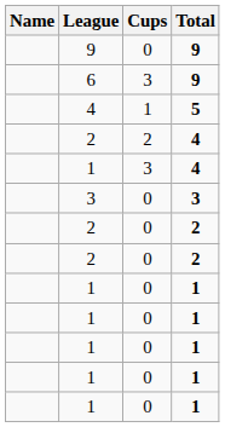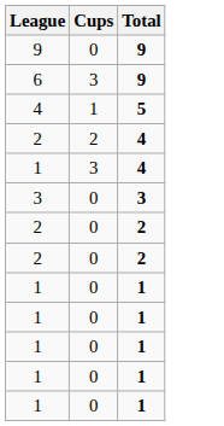- column: Name
